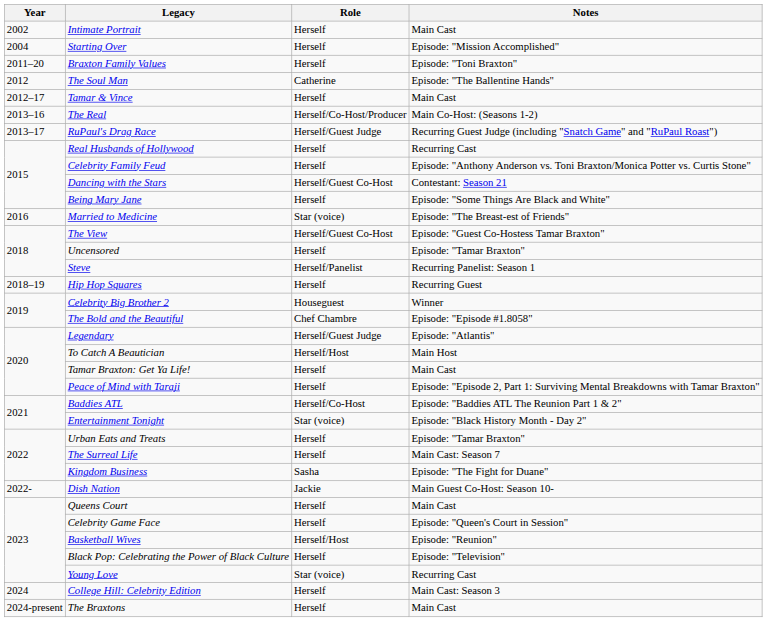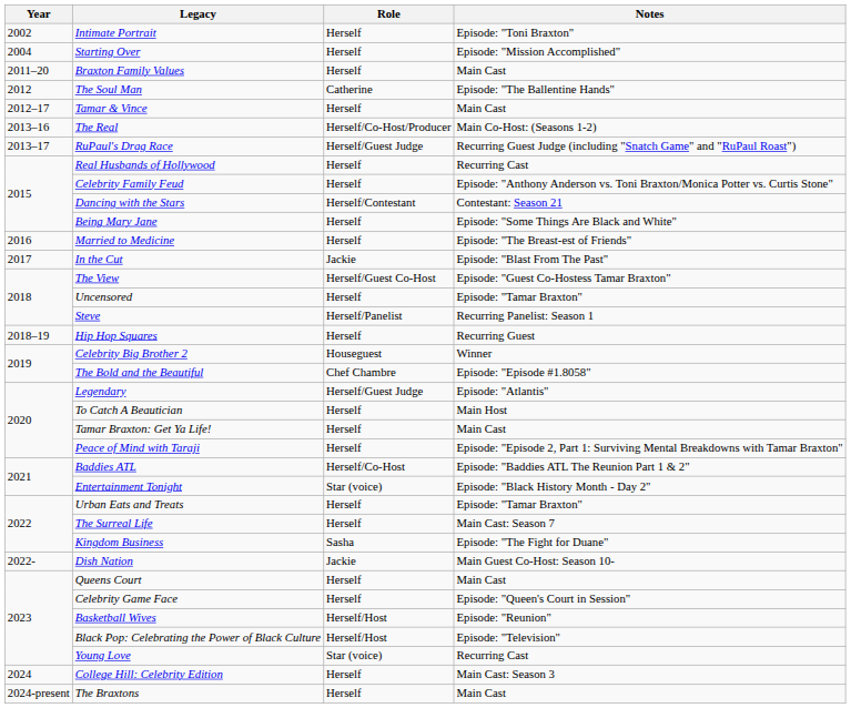Intimate Portrait | Notes: Main Cast -> Episode: "Toni Braxton"
Braxton Family Values | Notes: Episode: "Toni Braxton" -> Main Cast
Dancing with the Stars | Role: Herself/Guest Co-Host -> Herself/Contestant
Married to Medicine | Role: Star (voice) -> Herself
+ row: 2017 | In the Cut | Jackie | Episode: "Blast From The Past"
To Catch A Beautician | Role: Herself/Host -> Herself
Black Pop: Celebrating the Power of Black Culture | Role: Herself -> Herself/Host
